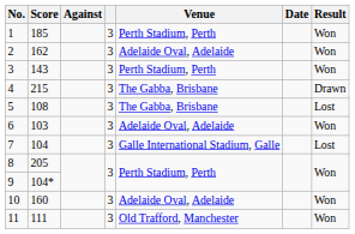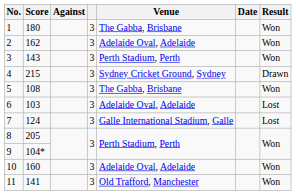1 | Score: 185 -> 180
1 | Venue: Perth Stadium, Perth -> The Gabba, Brisbane
4 | Venue: The Gabba, Brisbane -> Sydney Cricket Ground, Sydney
5 | Result: Lost -> Won
6 | Result: Won -> Lost
7 | Score: 104 -> 124
11 | Score: 111 -> 141
